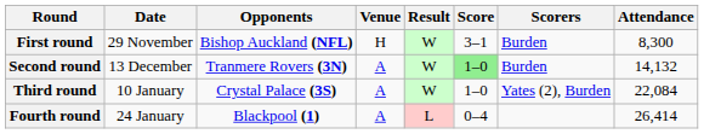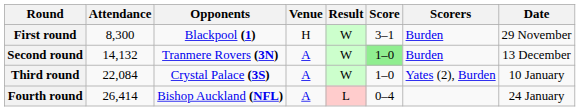columns swapped: Date <-> Attendance
First round | Opponents: Bishop Auckland (NFL) -> Blackpool (1)
Fourth round | Opponents: Blackpool (1) -> Bishop Auckland (NFL)
